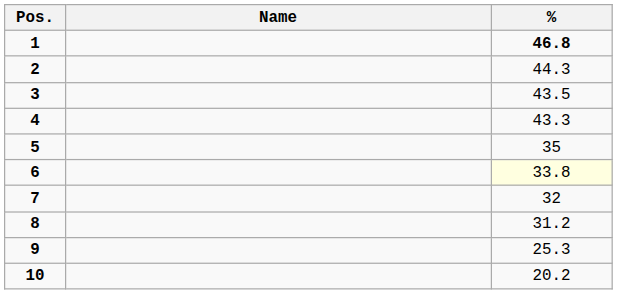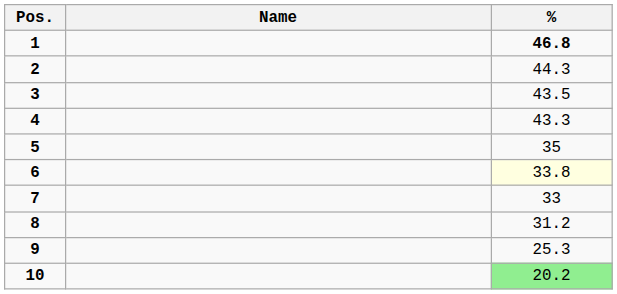7 | %: 32 -> 33
10 | %: no background -> lightgreen background
